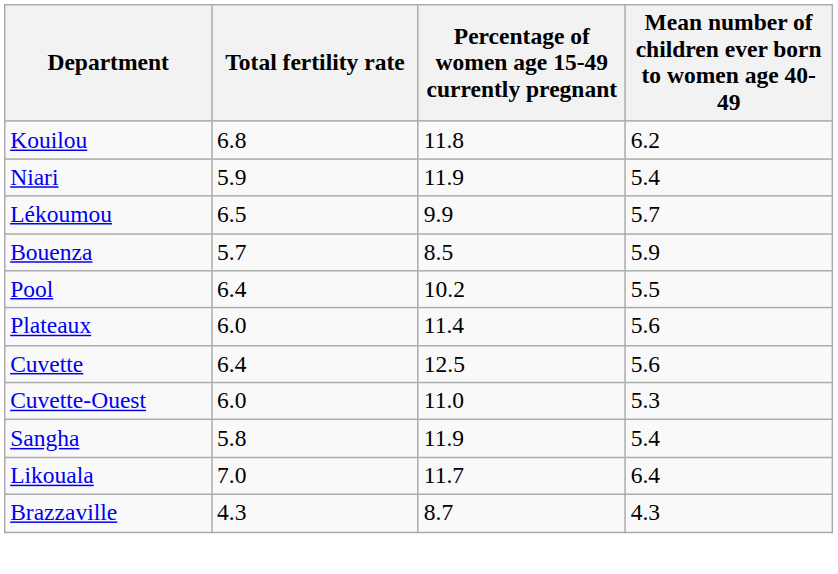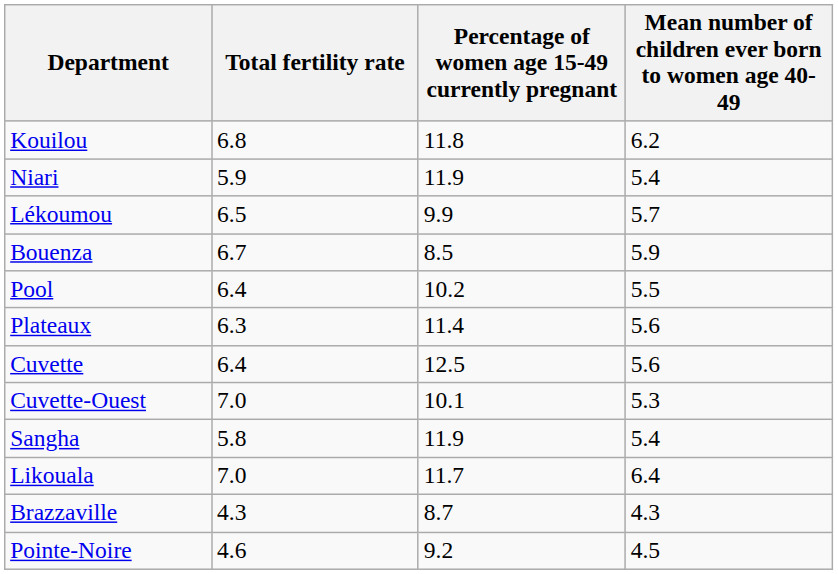Bouenza | Total fertility rate: 5.7 -> 6.7
Plateaux | Total fertility rate: 6.0 -> 6.3
Cuvette-Ouest | Total fertility rate: 6.0 -> 7.0
Cuvette-Ouest | Percentage of women age 15-49 currently pregnant: 11.0 -> 10.1
+ row: Pointe-Noire | 4.6 | 9.2 | 4.5
